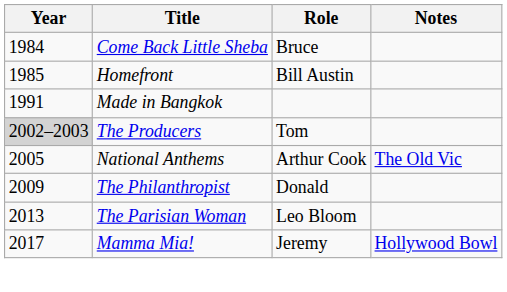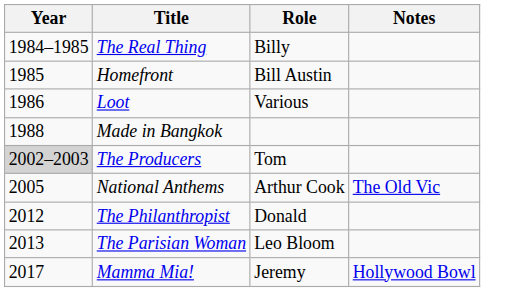+ row: 1984–1985 | The Real Thing | Billy
- row: 1984 | Come Back Little Sheba | Bruce
+ row: 1986 | Loot | Various
Made in Bangkok | Year: 1991 -> 1988
The Philanthropist | Year: 2009 -> 2012
